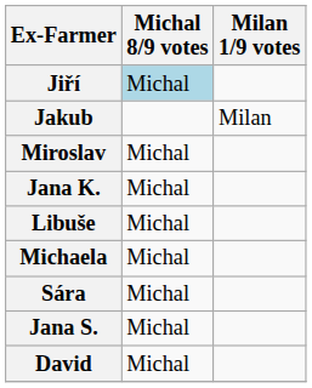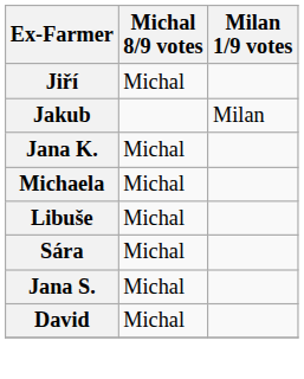Jiří | Michal 8/9 votes: lightblue background -> no background
- row: Miroslav | Michal
rows swapped: Libuše <-> Michaela
